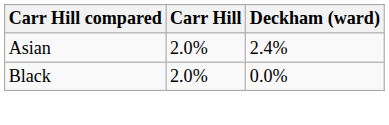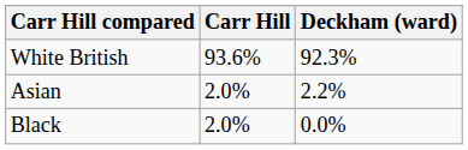+ row: White British | 93.6% | 92.3%
Asian | Deckham (ward): 2.4% -> 2.2%
